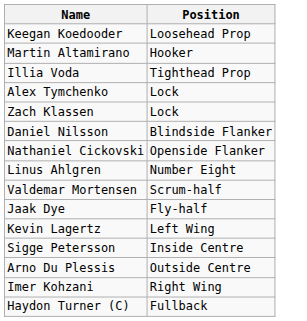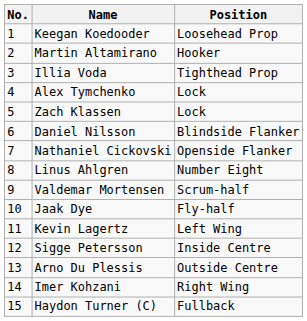+ column: No. | 1 | 2 | 3 | 4 | 5 | 6 | 7 | 8 | 9 | 10 | 11 | 12 | 13 | 14 | 15
